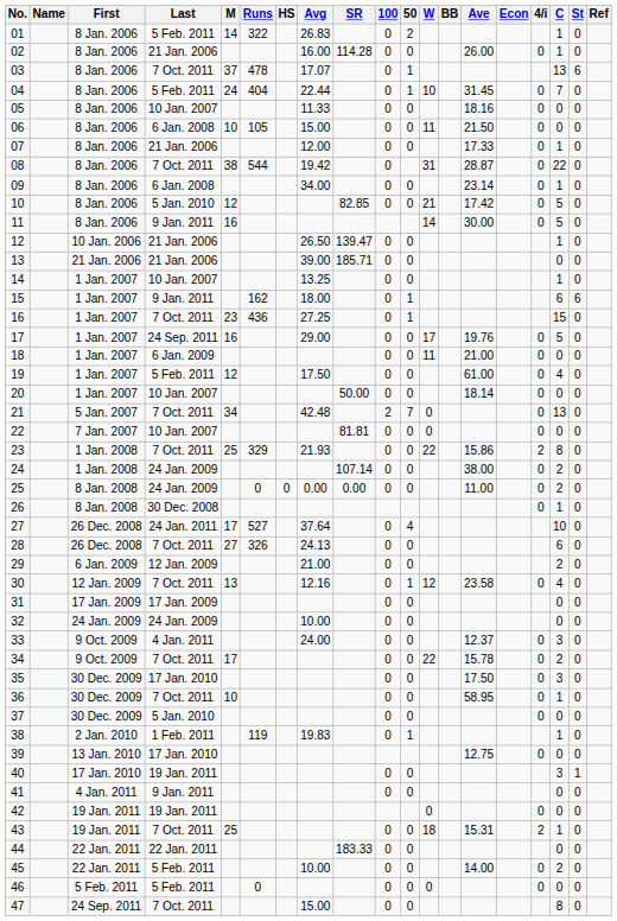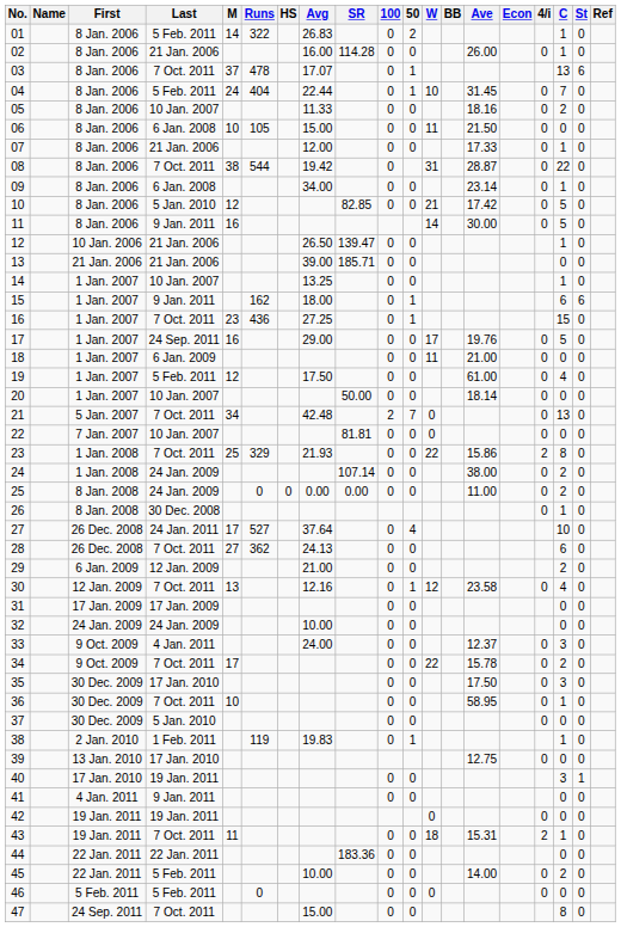05 | C: 0 -> 2
28 | Runs: 326 -> 362
43 | M: 25 -> 11
44 | SR: 183.33 -> 183.36
